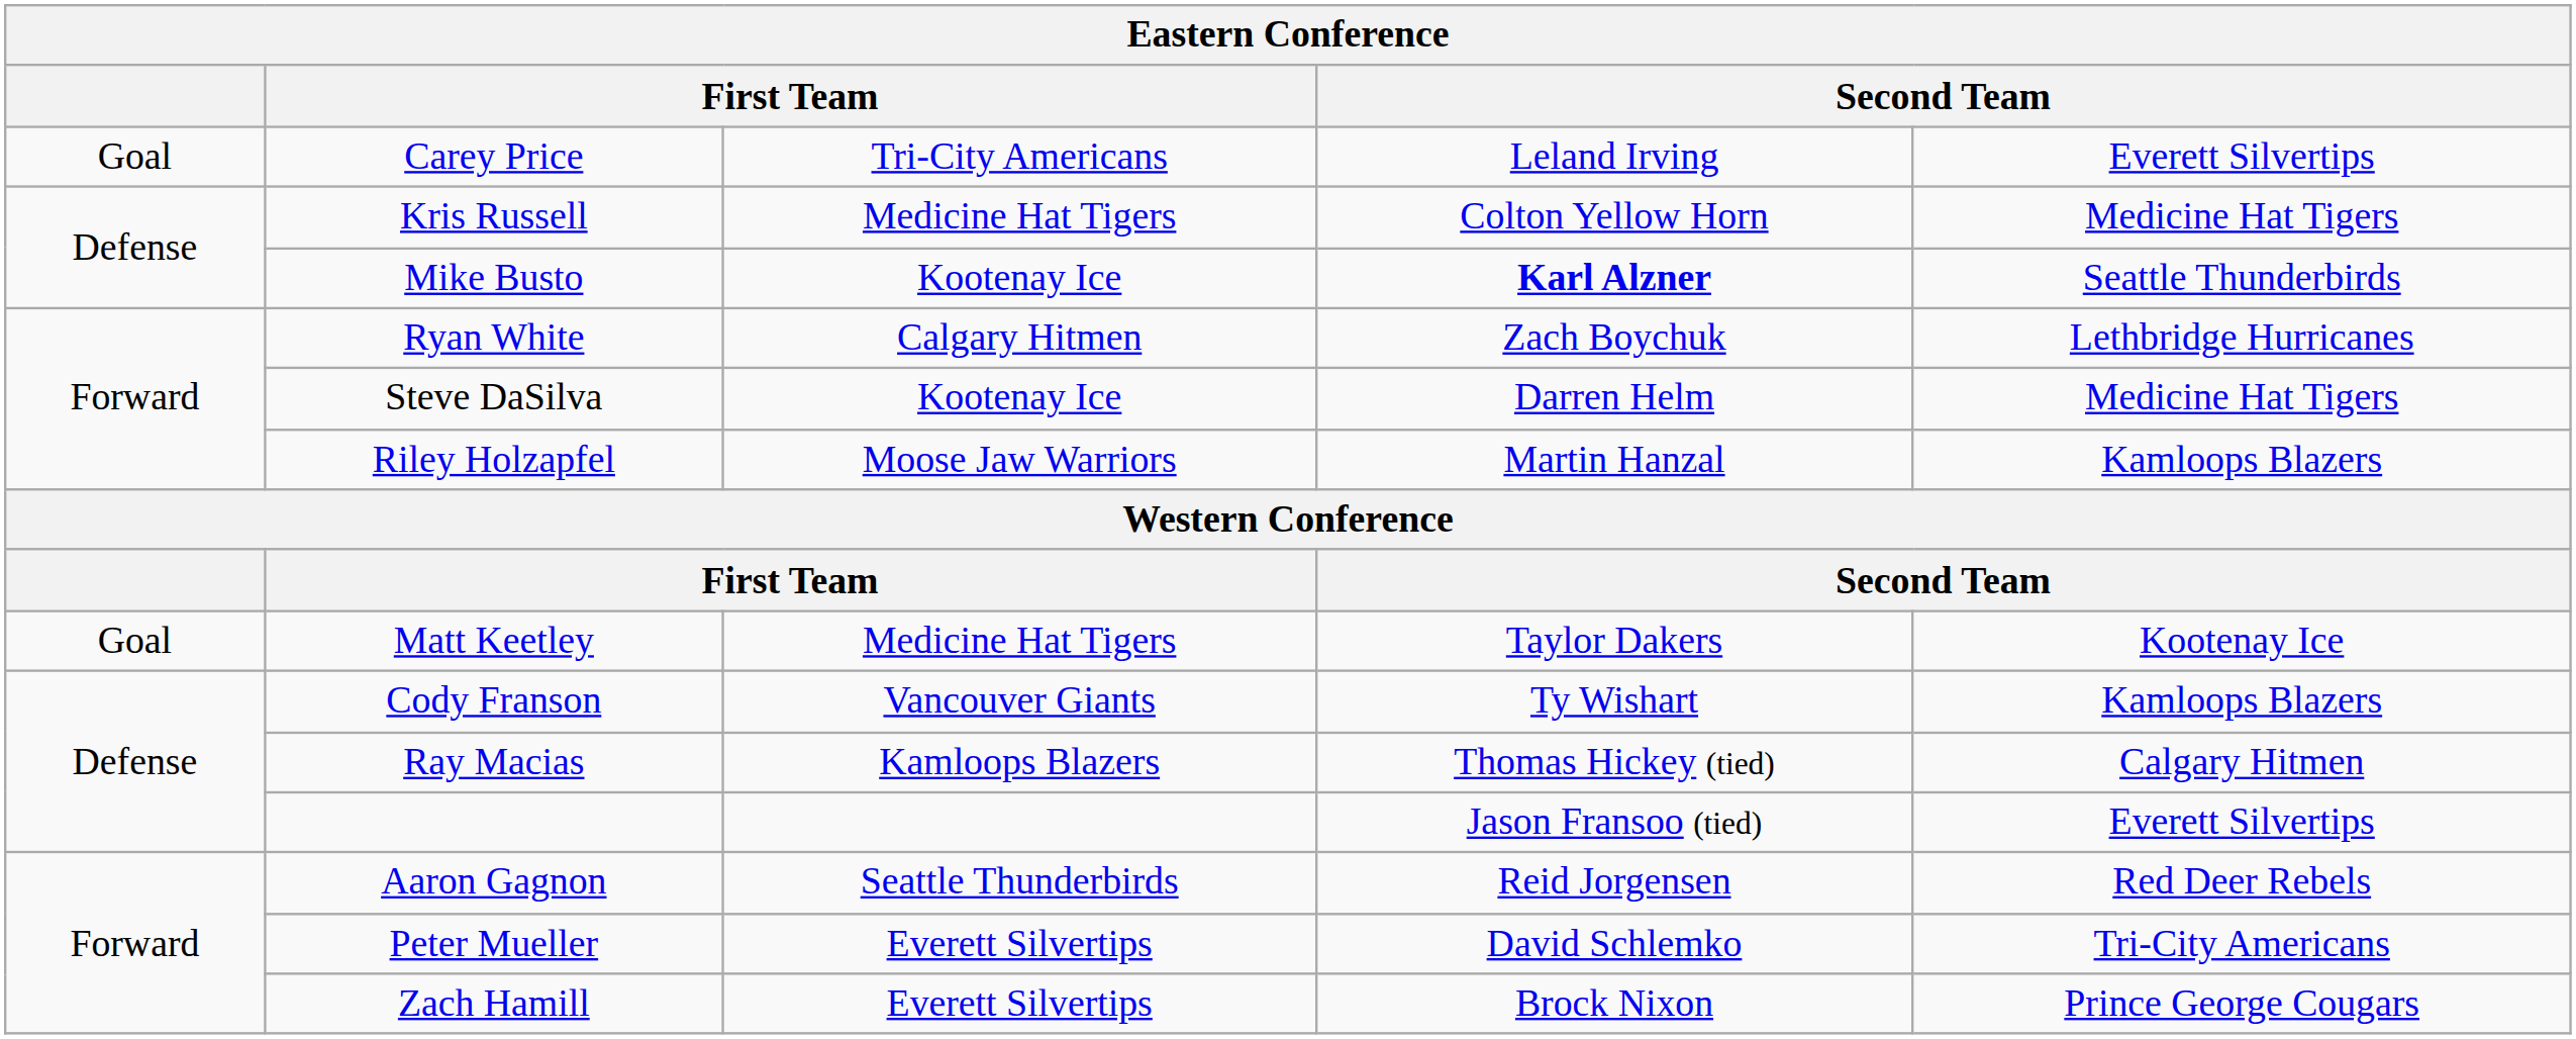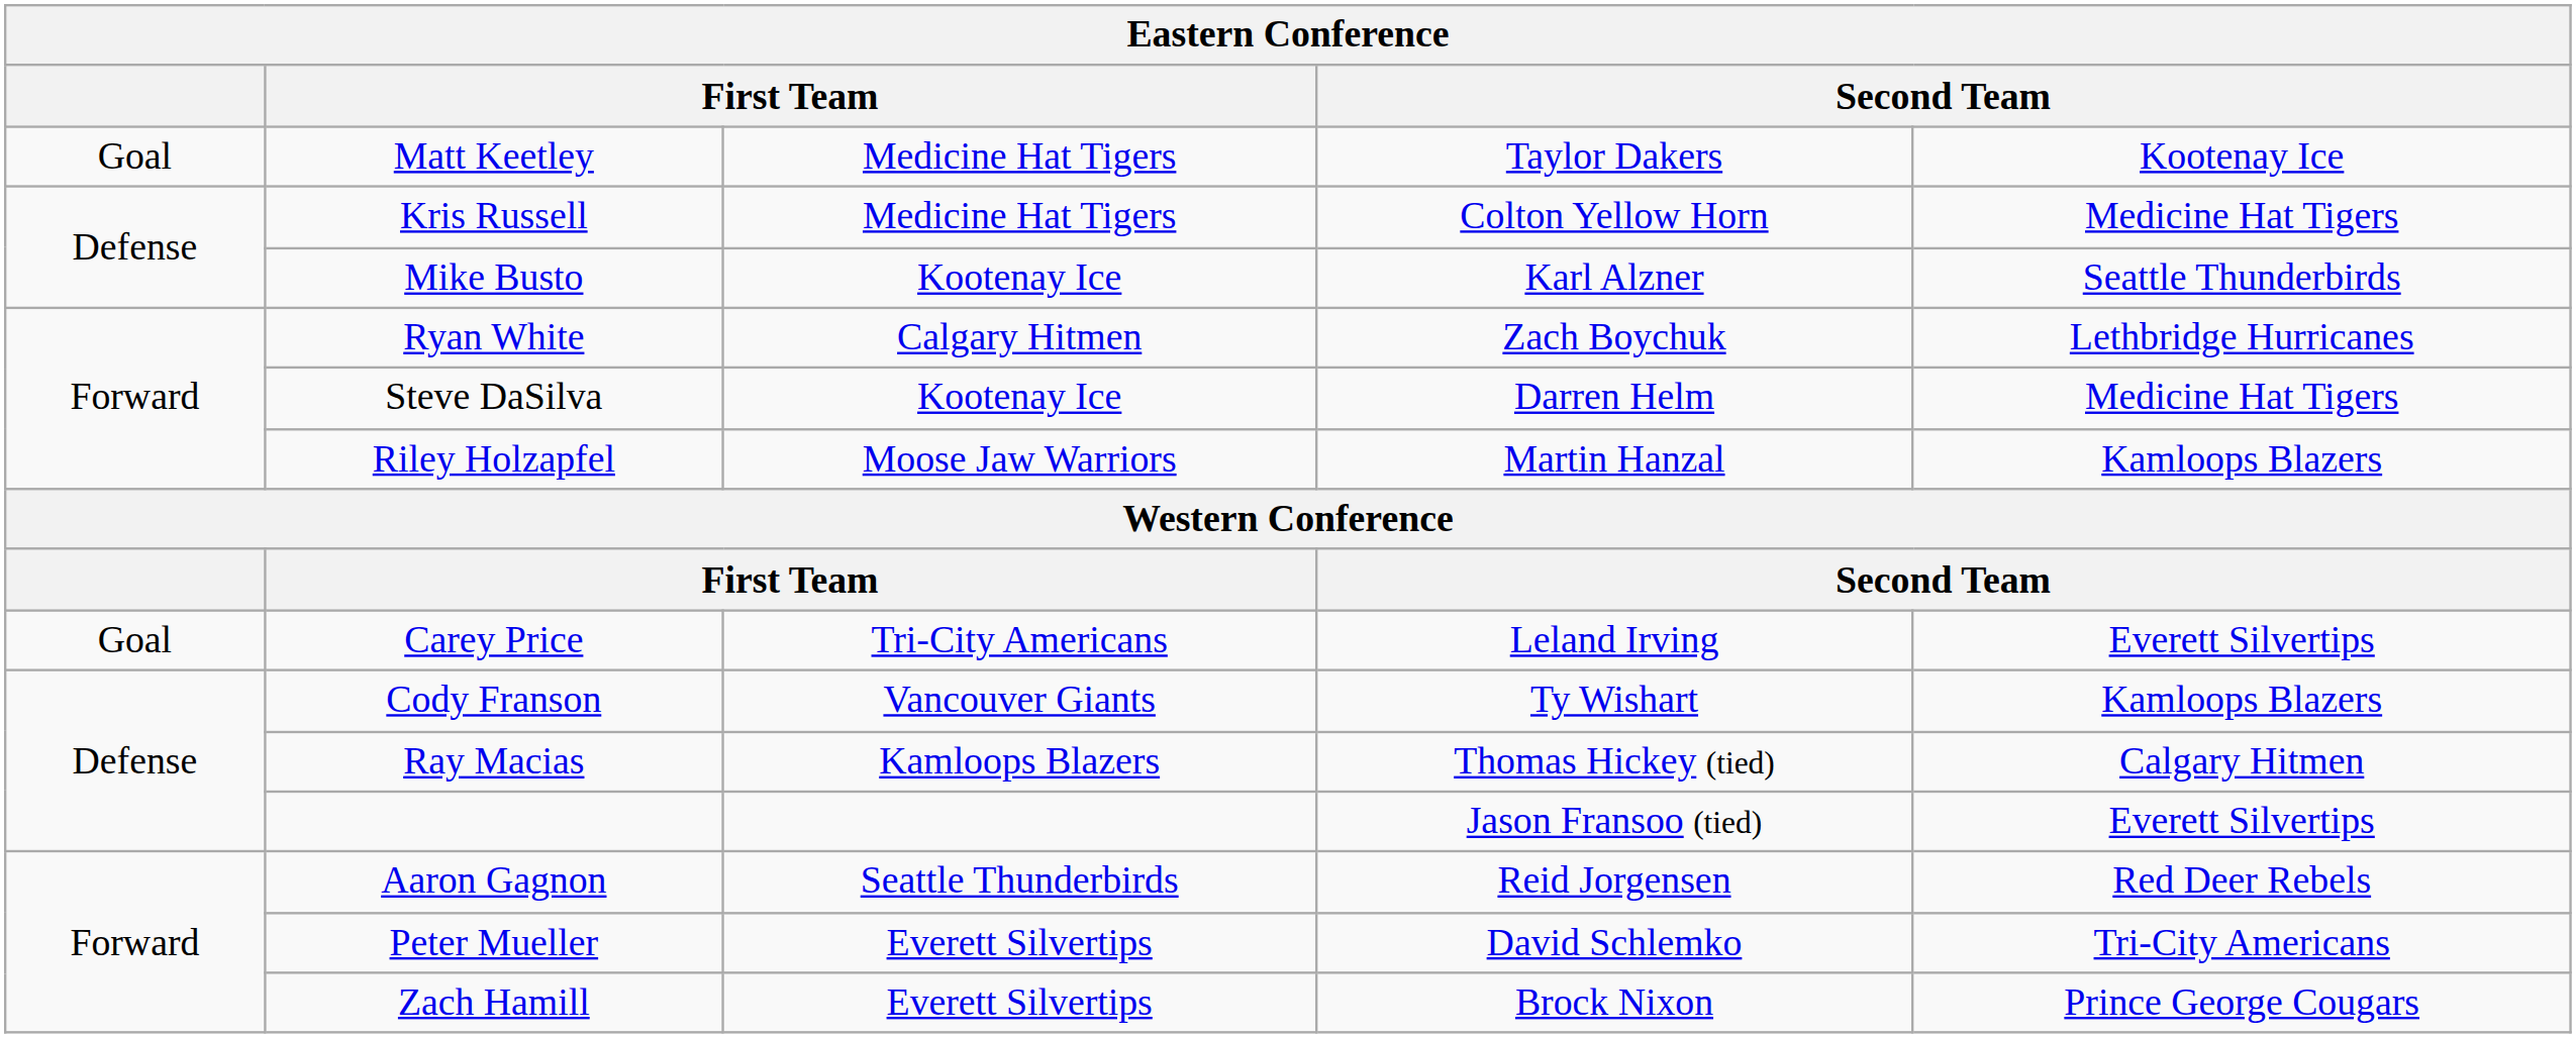rows swapped: Matt Keetley <-> Carey Price
Mike Busto | column 4: bold -> normal
